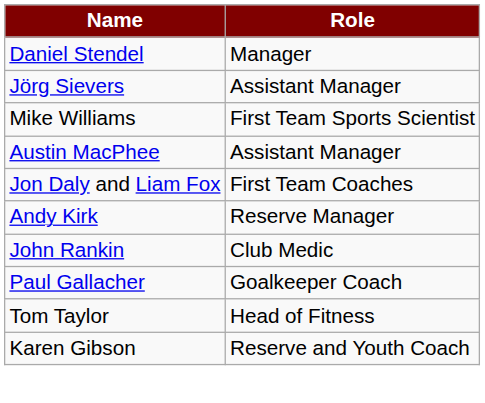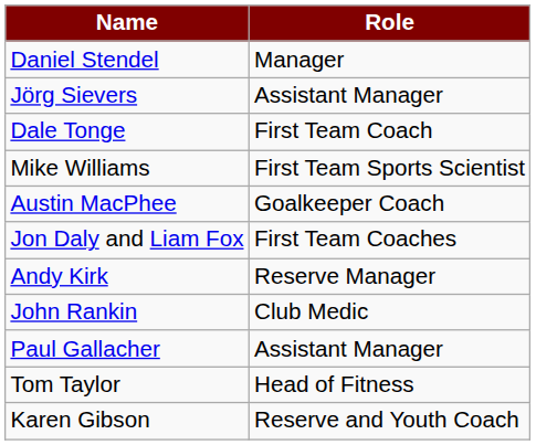+ row: Dale Tonge | First Team Coach
Austin MacPhee | Role: Assistant Manager -> Goalkeeper Coach
Paul Gallacher | Role: Goalkeeper Coach -> Assistant Manager
